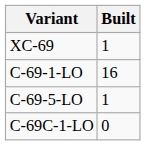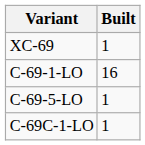C-69C-1-LO | Built: 0 -> 1
